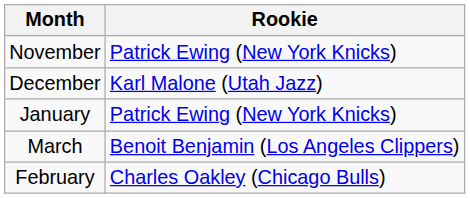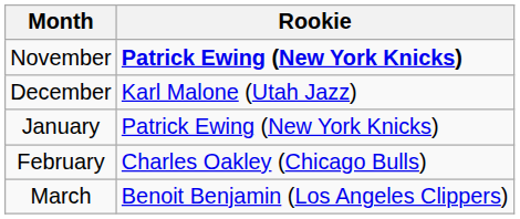November | Rookie: normal -> bold
rows swapped: February <-> March
